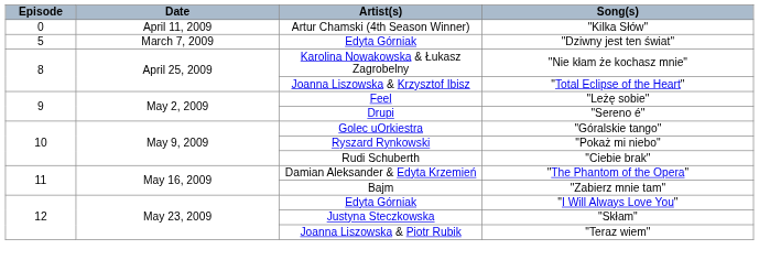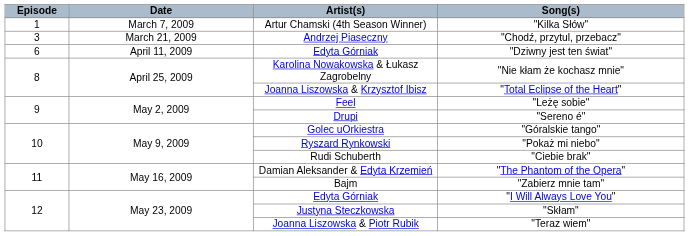"Kilka Słów" | Episode: 0 -> 1
"Kilka Słów" | Date: April 11, 2009 -> March 7, 2009
+ row: 3 | March 21, 2009 | Andrzej Piaseczny | "Chodź, przytul, przebacz"
"Dziwny jest ten świat" | Episode: 5 -> 6
"Dziwny jest ten świat" | Date: March 7, 2009 -> April 11, 2009
